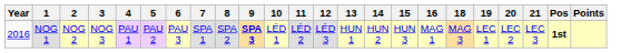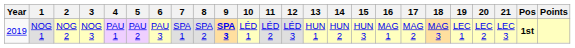+ column: 17 | MAG 2
NOG 1 | Year: 2016 -> 2019
